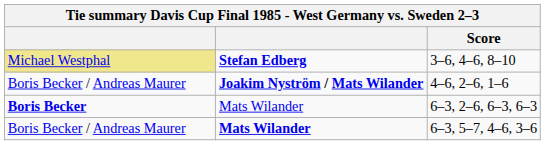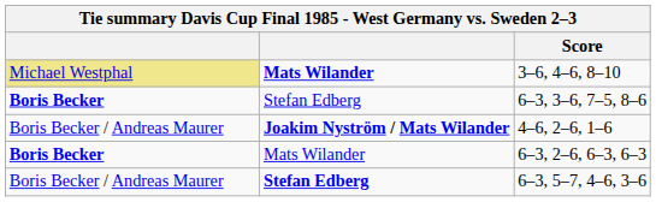3–6, 4–6, 8–10 | column 2: Stefan Edberg -> Mats Wilander
+ row: Boris Becker | Stefan Edberg | 6–3, 3–6, 7–5, 8–6
6–3, 5–7, 4–6, 3–6 | column 2: Mats Wilander -> Stefan Edberg
